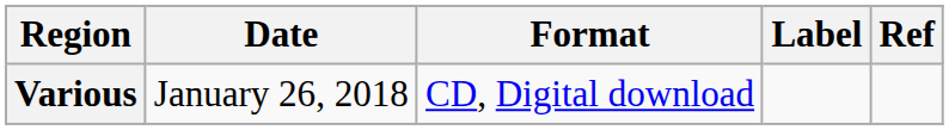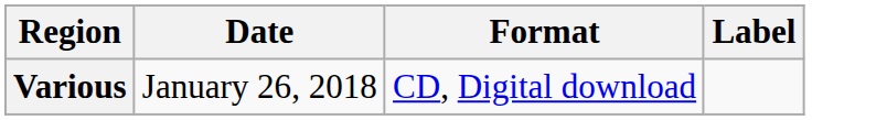- column: Ref
